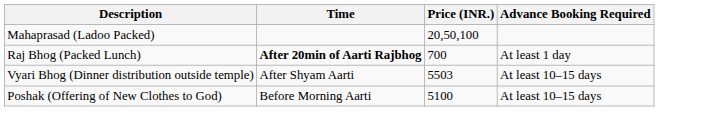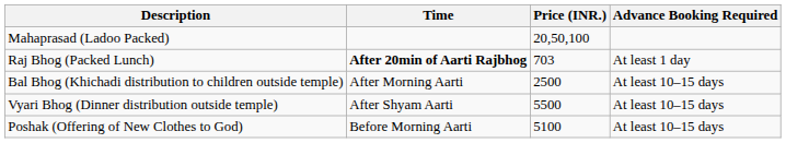Raj Bhog (Packed Lunch) | Price (INR.): 700 -> 703
+ row: Bal Bhog (Khichadi distribution to children outside temple) | After Morning Aarti | 2500 | At least 10–15 days
Vyari Bhog (Dinner distribution outside temple) | Price (INR.): 5503 -> 5500
